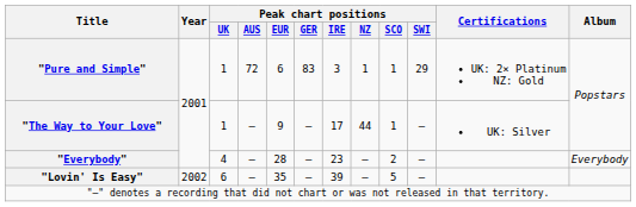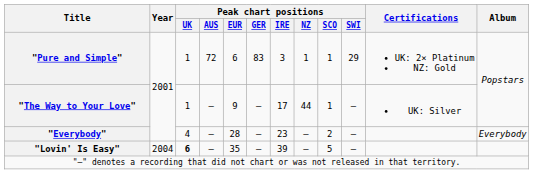"Lovin' Is Easy" | Year: 2002 -> 2004
"Lovin' Is Easy" | Peak chart positions / UK: normal -> bold
